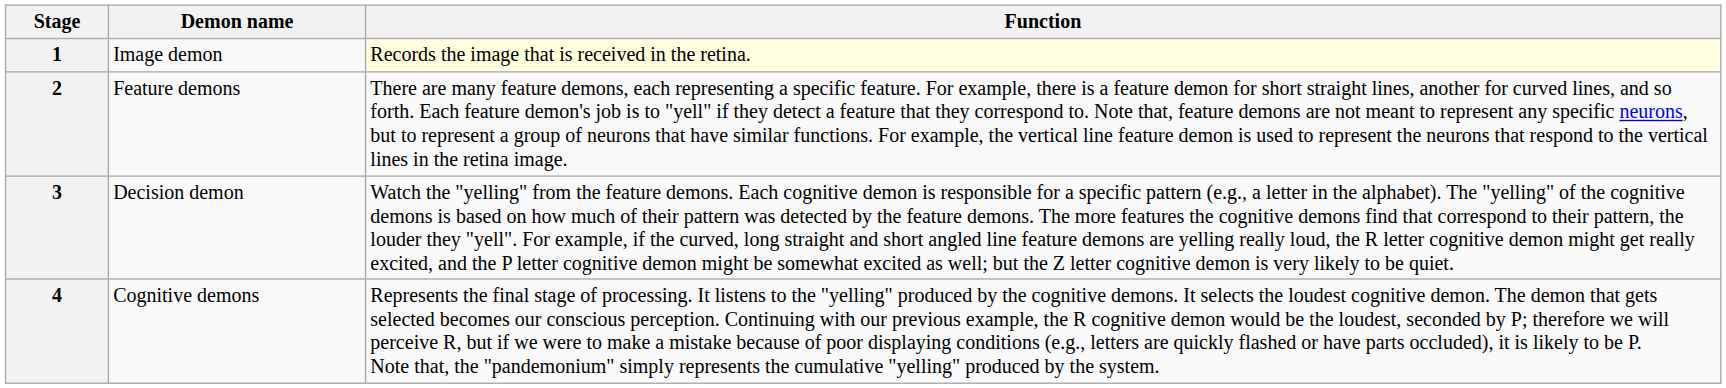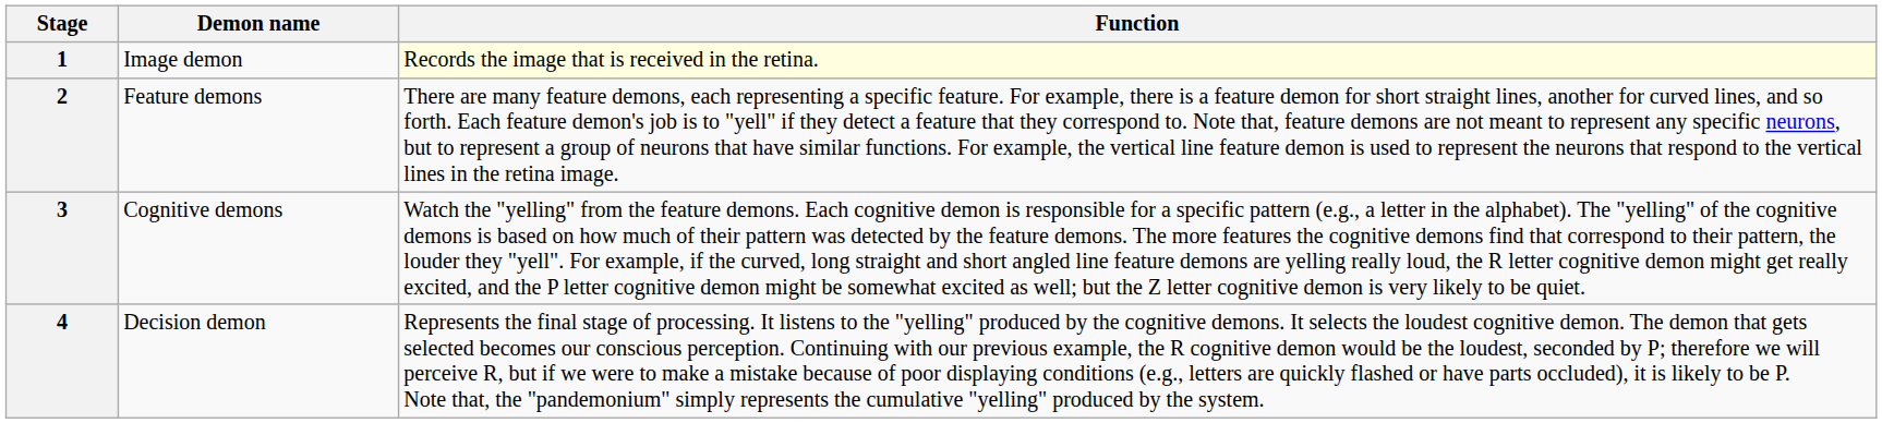3 | Demon name: Decision demon -> Cognitive demons
4 | Demon name: Cognitive demons -> Decision demon
